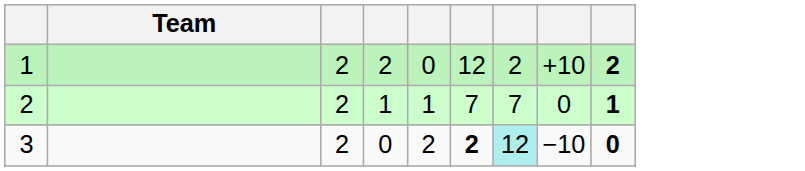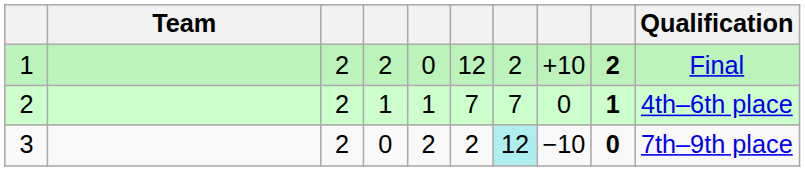+ column: Qualification | Final | 4th–6th place | 7th–9th place
3 | column 6: bold -> normal
